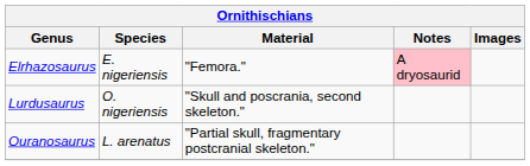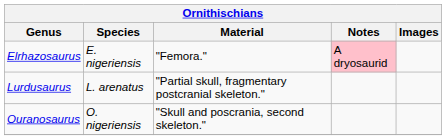Lurdusaurus | Species: O. nigeriensis -> L. arenatus
Lurdusaurus | Material: "Skull and poscrania, second skeleton." -> "Partial skull, fragmentary postcranial skeleton."
Ouranosaurus | Species: L. arenatus -> O. nigeriensis
Ouranosaurus | Material: "Partial skull, fragmentary postcranial skeleton." -> "Skull and poscrania, second skeleton."
